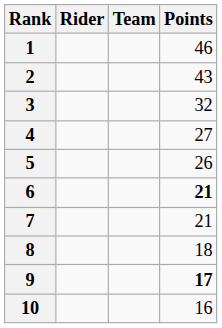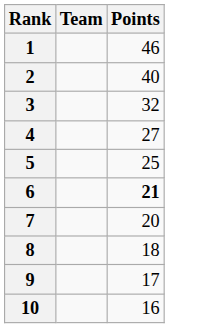- column: Rider
2 | Points: 43 -> 40
5 | Points: 26 -> 25
7 | Points: 21 -> 20
9 | Points: bold -> normal
